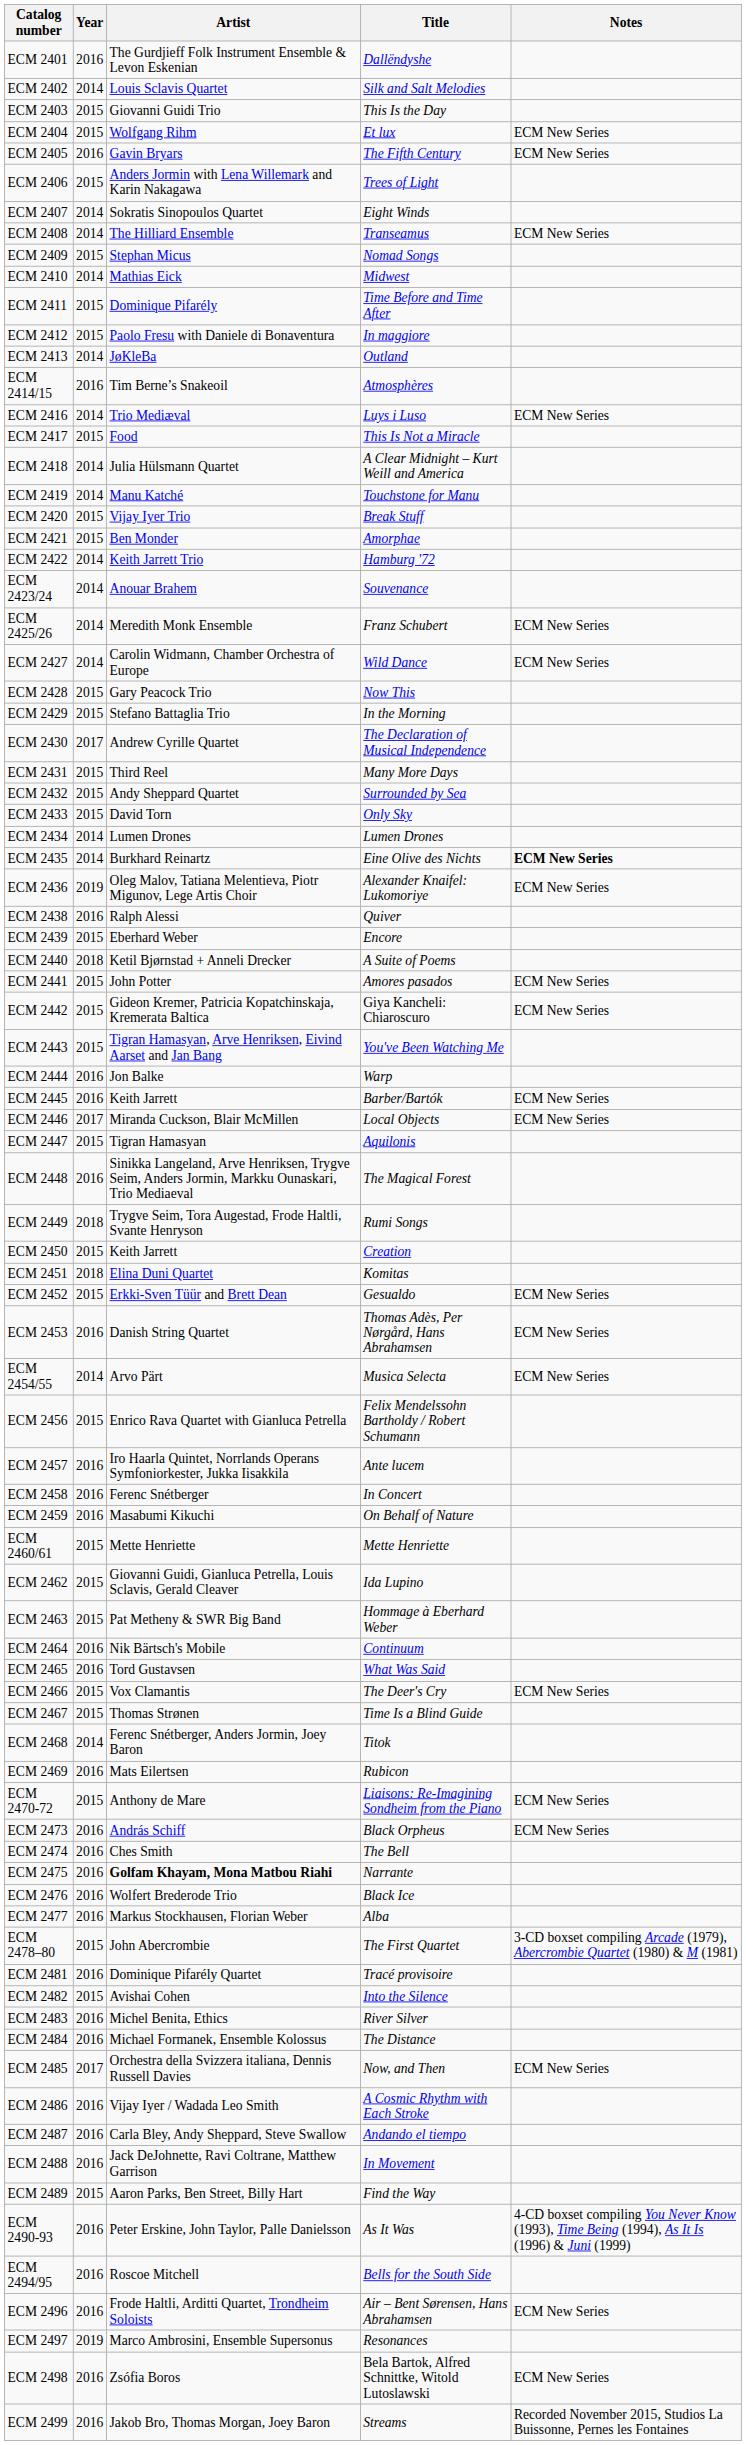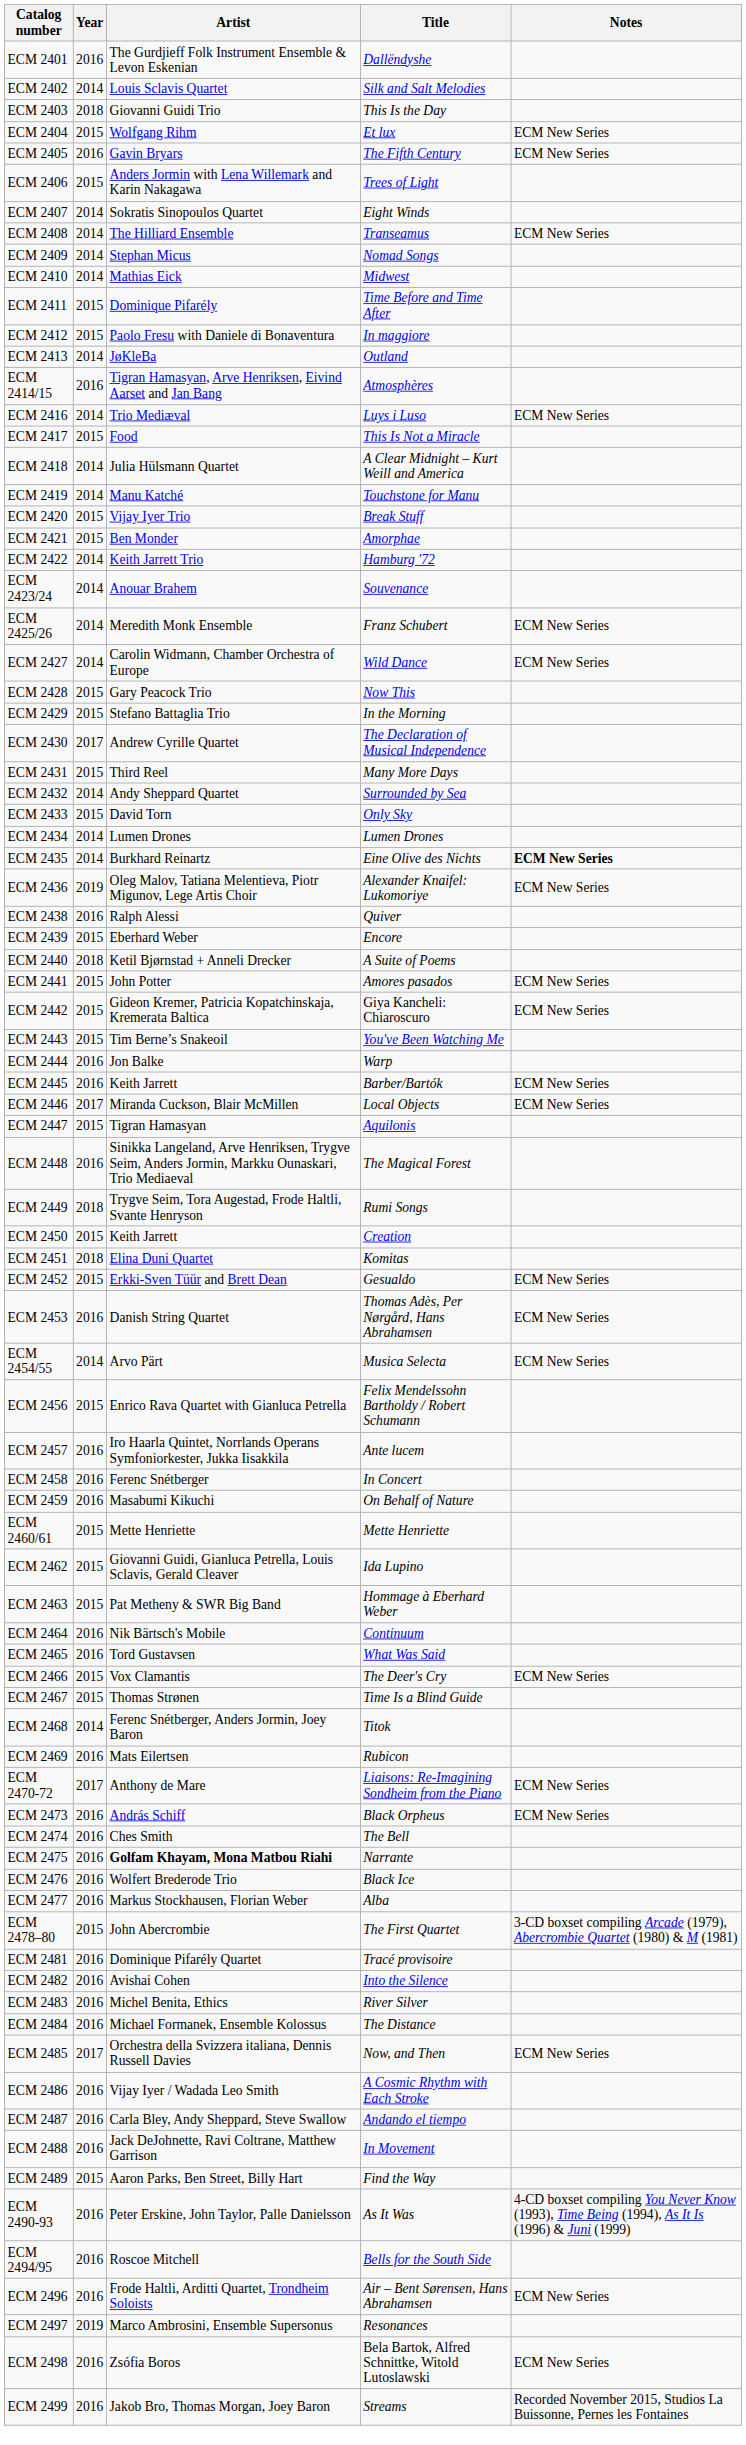ECM 2403 | Year: 2015 -> 2018
ECM 2409 | Year: 2015 -> 2014
ECM 2414/15 | Artist: Tim Berne’s Snakeoil -> Tigran Hamasyan, Arve Henriksen, Eivind Aarset and Jan Bang
ECM 2432 | Year: 2015 -> 2014
ECM 2443 | Artist: Tigran Hamasyan, Arve Henriksen, Eivind Aarset and Jan Bang -> Tim Berne’s Snakeoil
ECM 2470-72 | Year: 2015 -> 2017
ECM 2482 | Year: 2015 -> 2016
